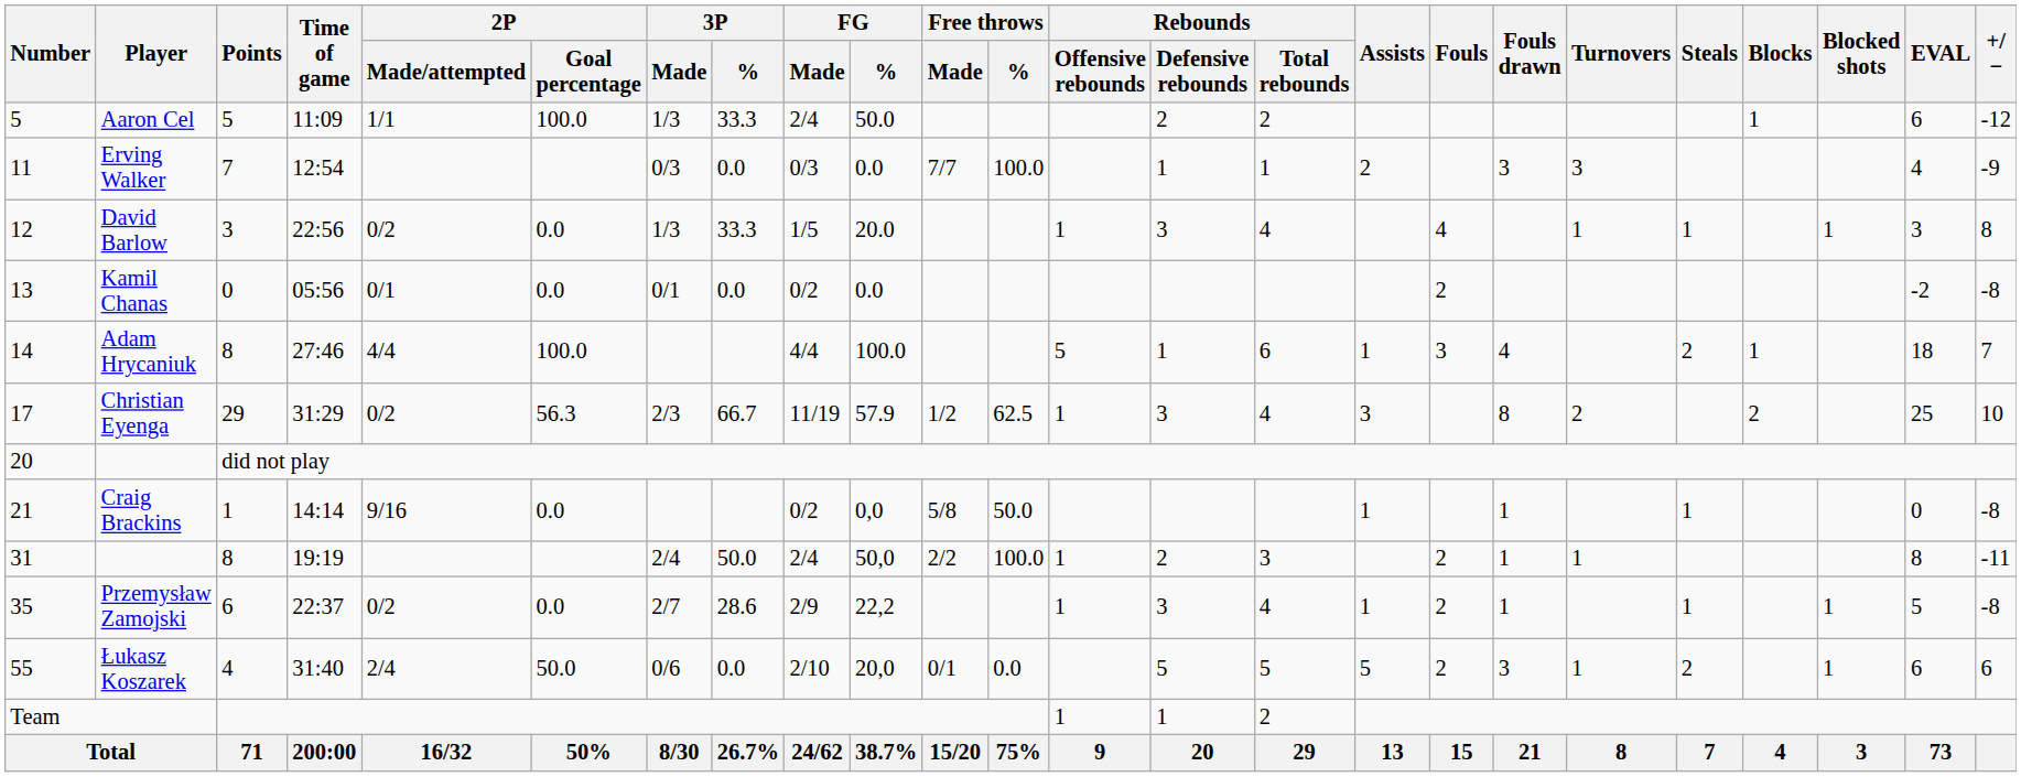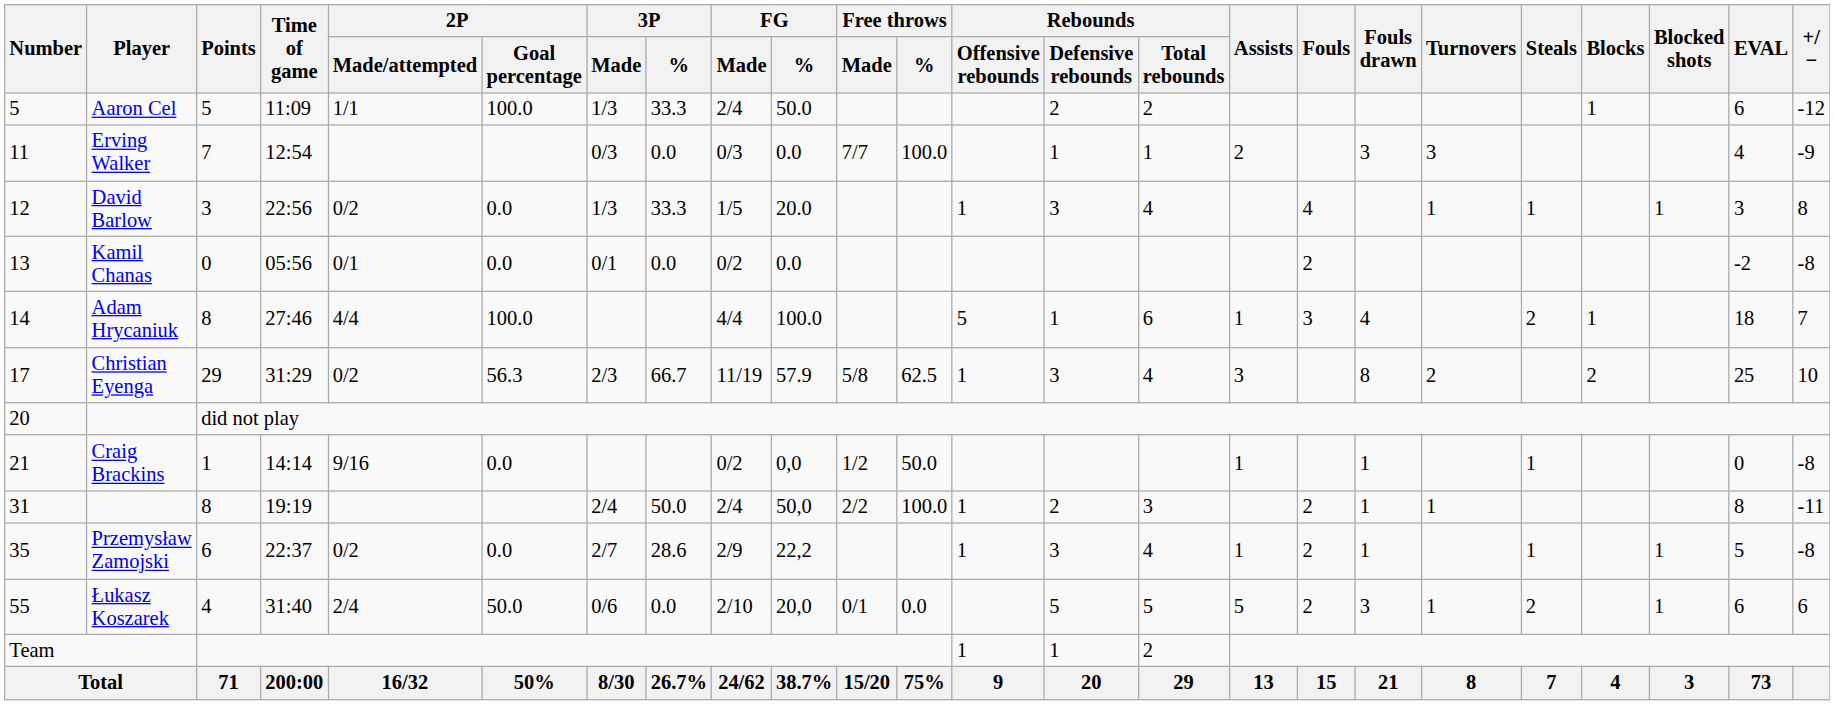Christian Eyenga | Free throws / Made: 1/2 -> 5/8
Craig Brackins | Free throws / Made: 5/8 -> 1/2
